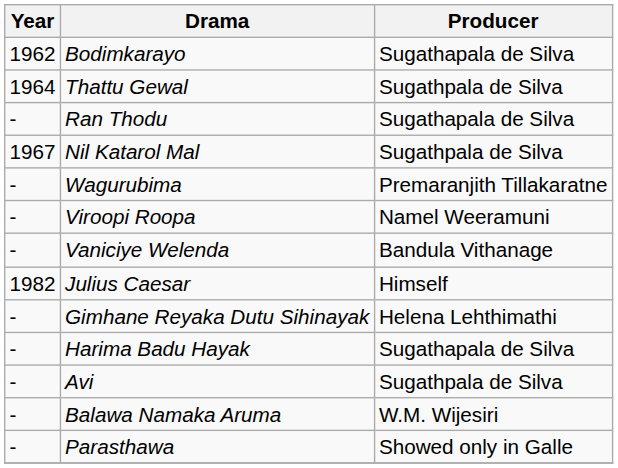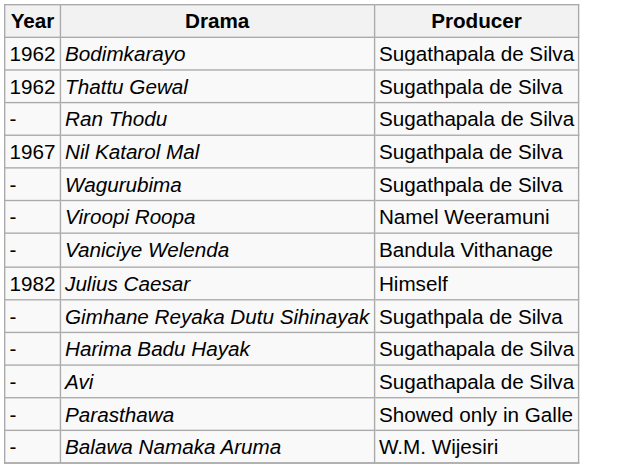Thattu Gewal | Year: 1964 -> 1962
Wagurubima | Producer: Premaranjith Tillakaratne -> Sugathpala de Silva
Gimhane Reyaka Dutu Sihinayak | Producer: Helena Lehthimathi -> Sugathpala de Silva
Avi | Producer: Sugathpala de Silva -> Sugathapala de Silva
rows swapped: Parasthawa <-> Balawa Namaka Aruma
